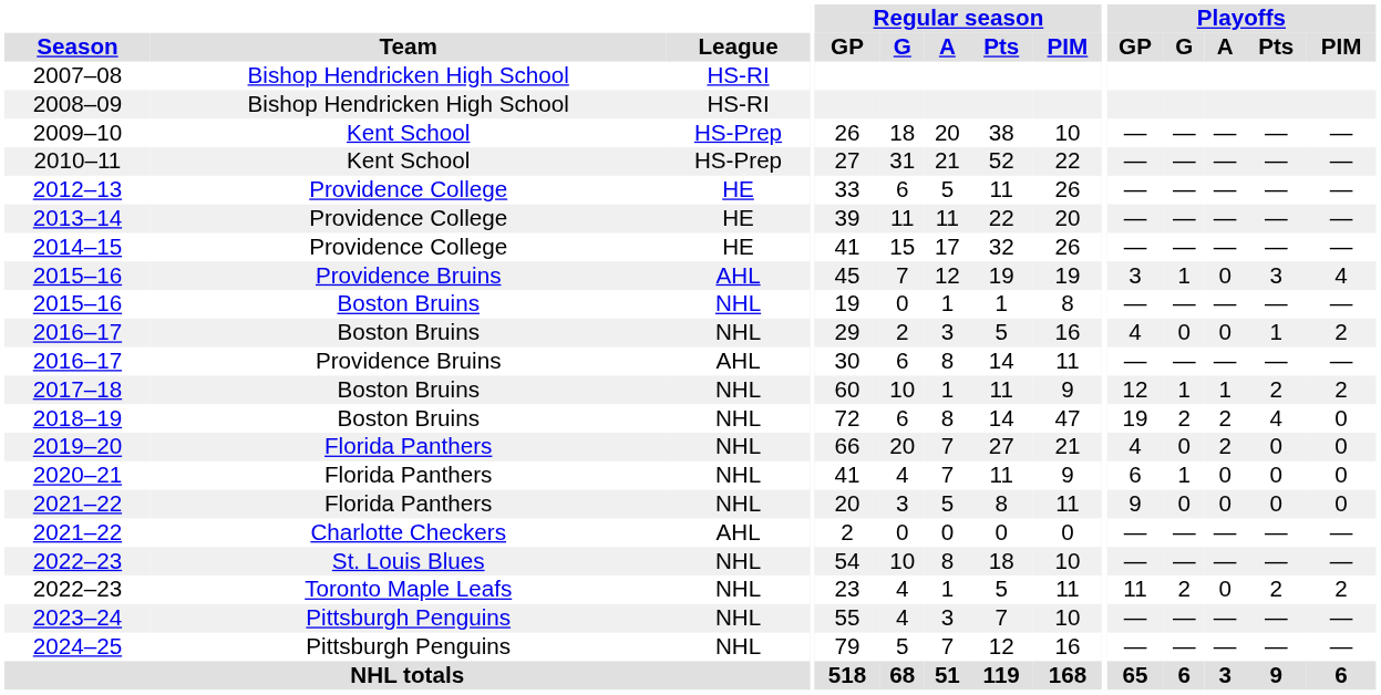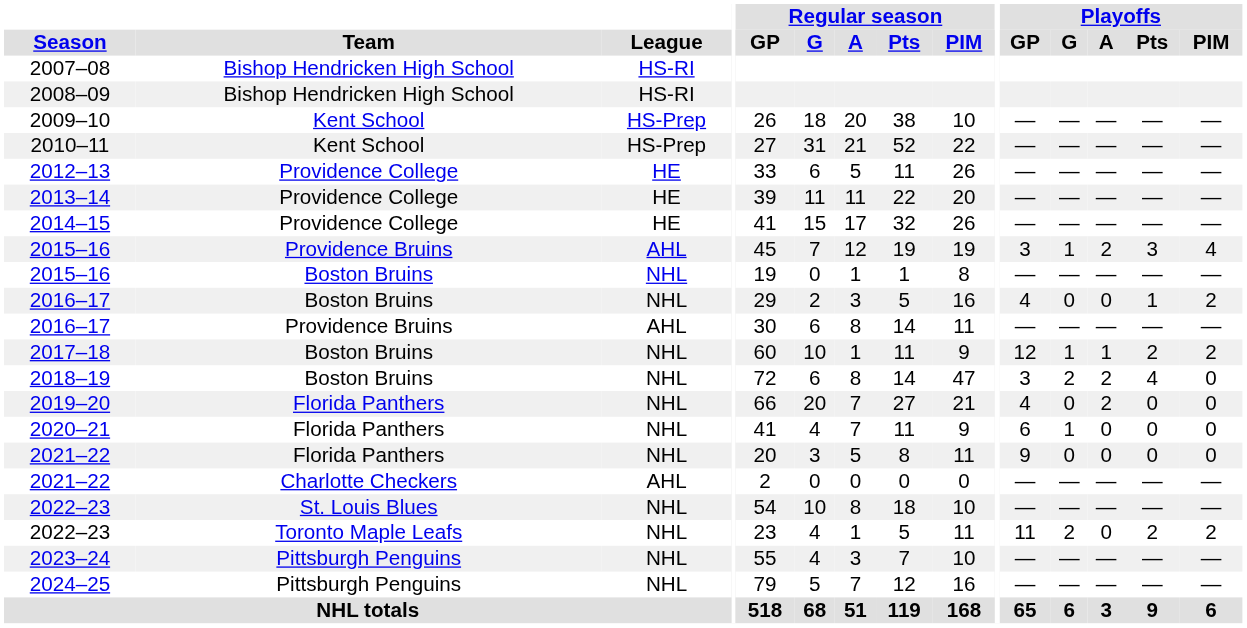2015–16 / Providence Bruins | Playoffs / A: 0 -> 2
2018–19 | Playoffs / GP: 19 -> 3
